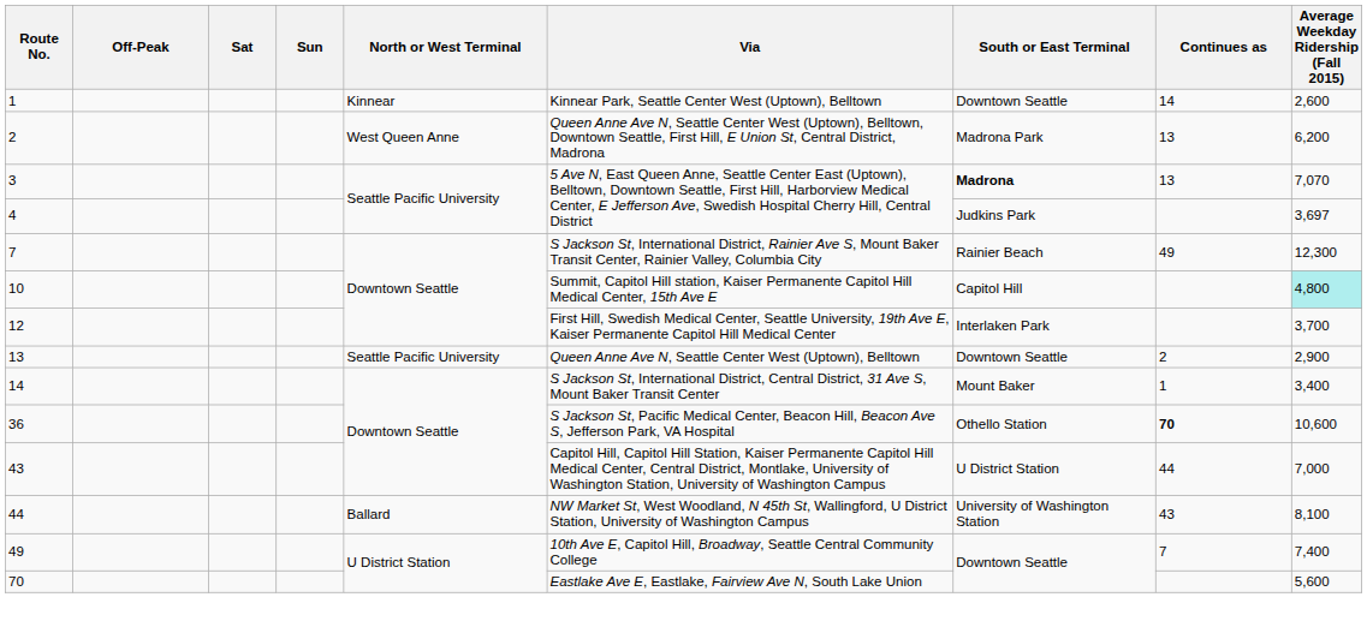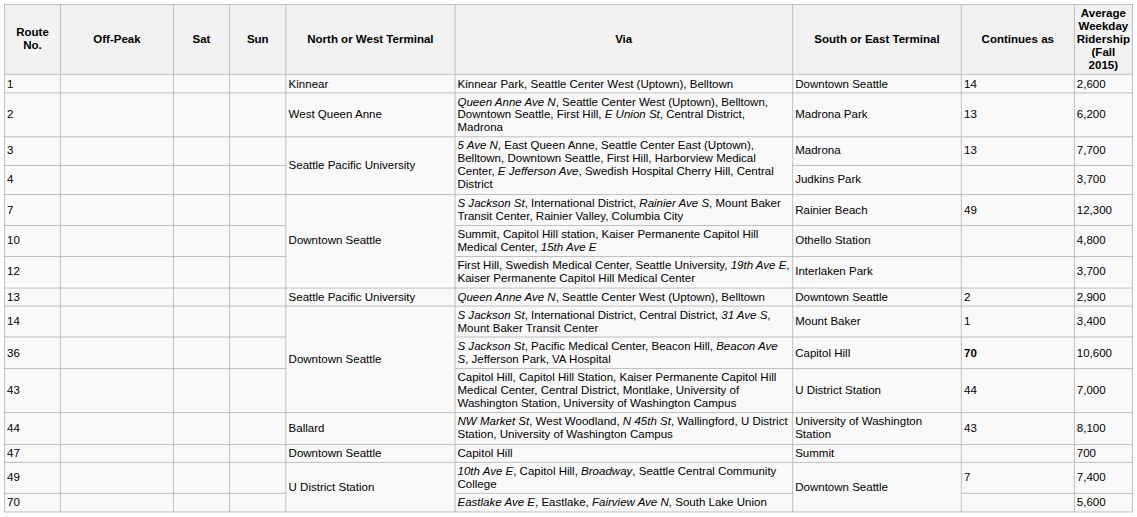3 | South or East Terminal: bold -> normal
3 | Average Weekday Ridership (Fall 2015): 7,070 -> 7,700
4 | Average Weekday Ridership (Fall 2015): 3,697 -> 3,700
10 | South or East Terminal: Capitol Hill -> Othello Station
10 | Average Weekday Ridership (Fall 2015): paleturquoise background -> no background
36 | South or East Terminal: Othello Station -> Capitol Hill
+ row: 47 | Downtown Seattle | Capitol Hill | Summit | 700
